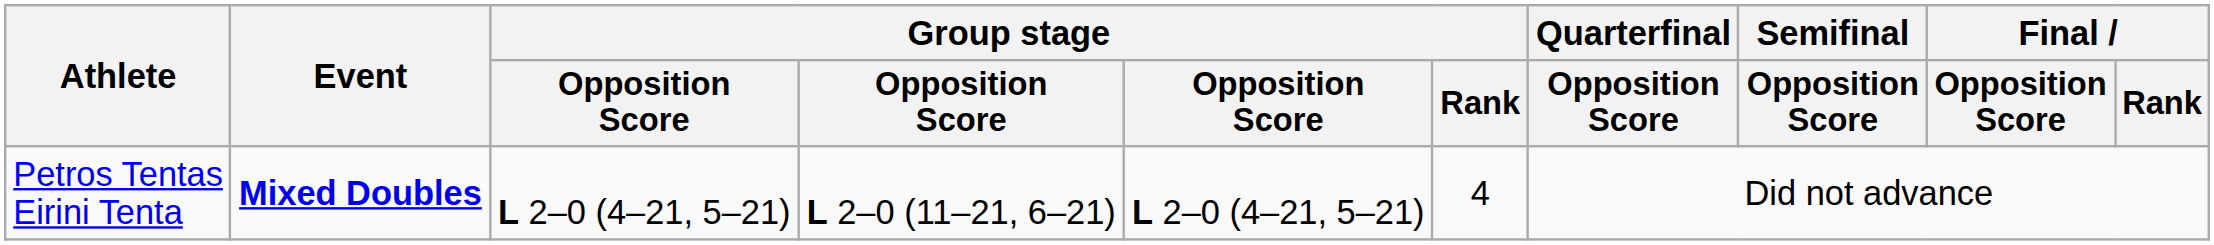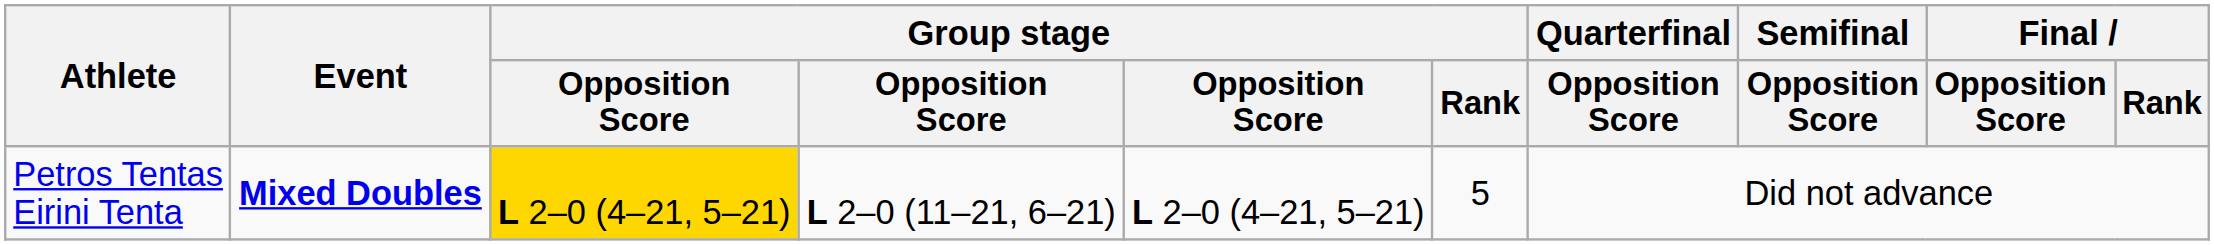Petros Tentas Eirini Tenta | column 3: no background -> gold background
Petros Tentas Eirini Tenta | Group stage / Rank: 4 -> 5
